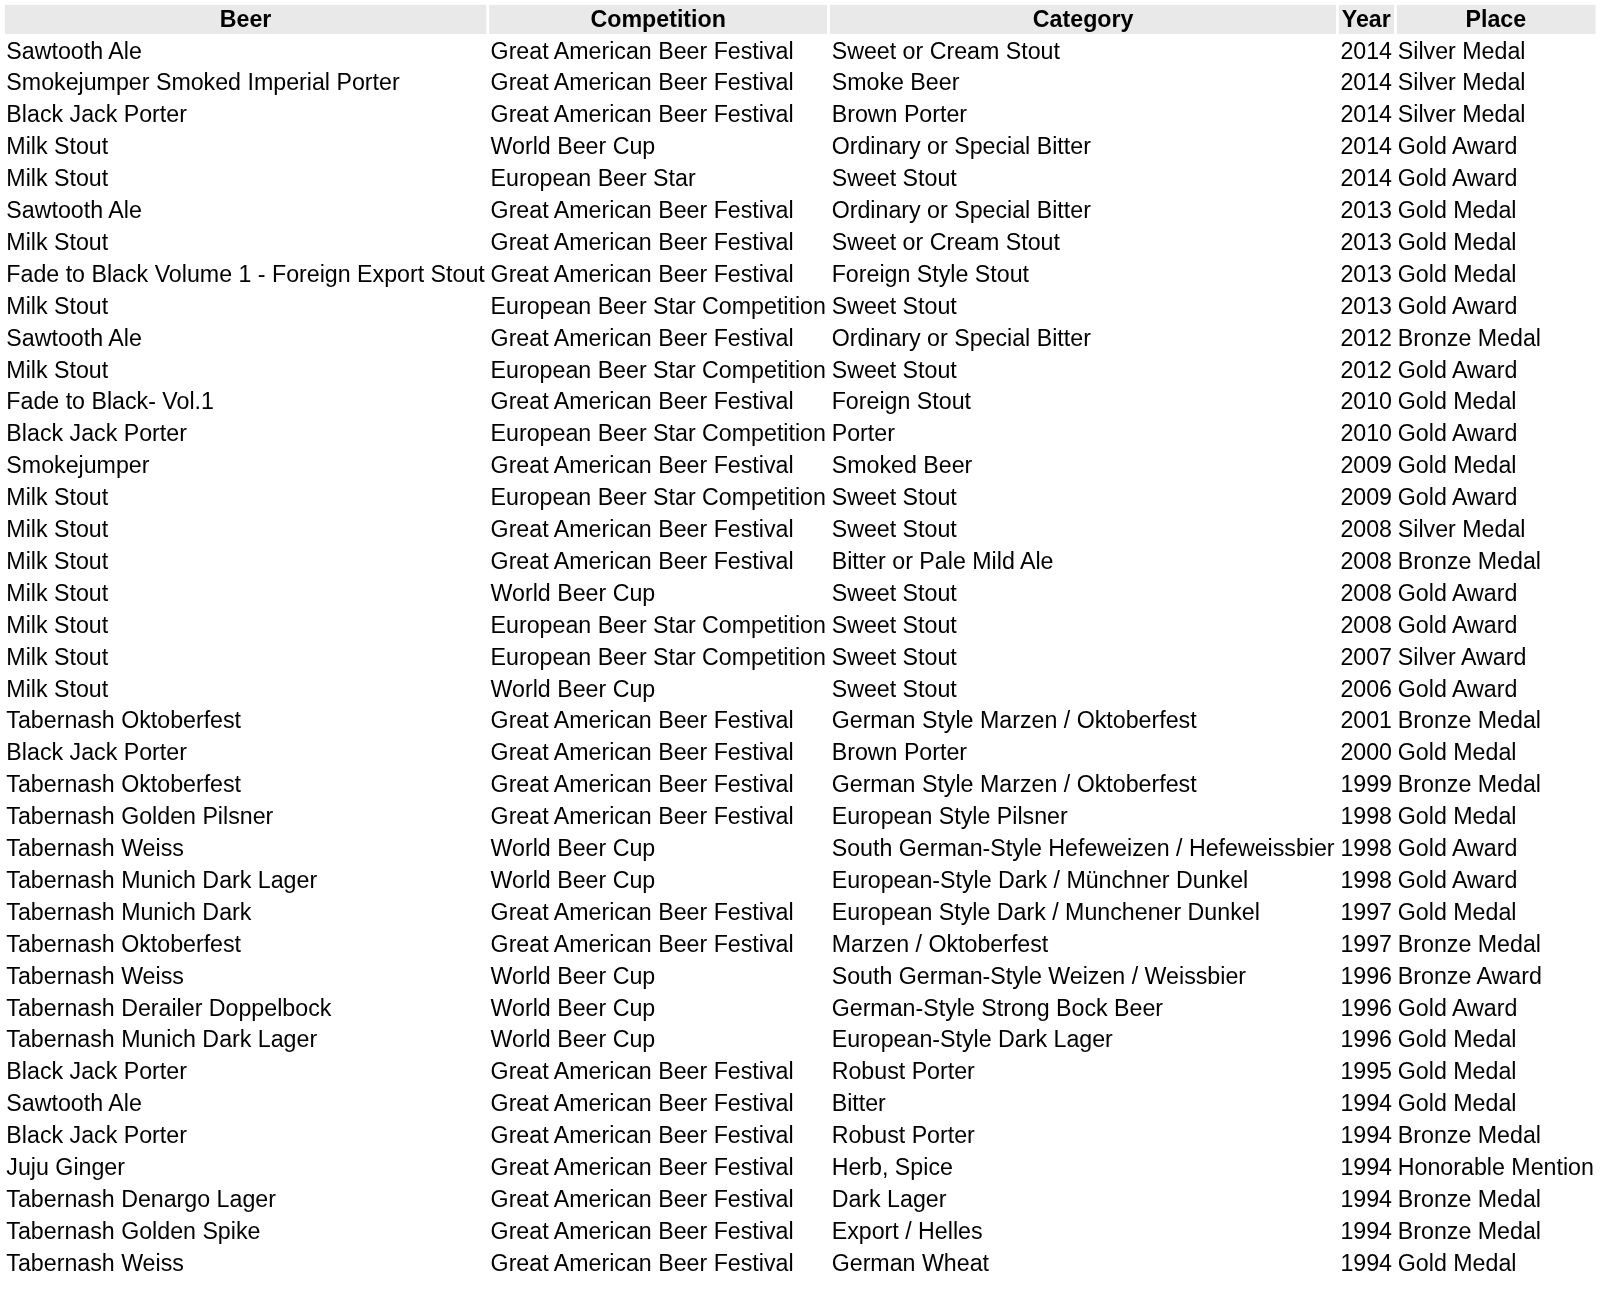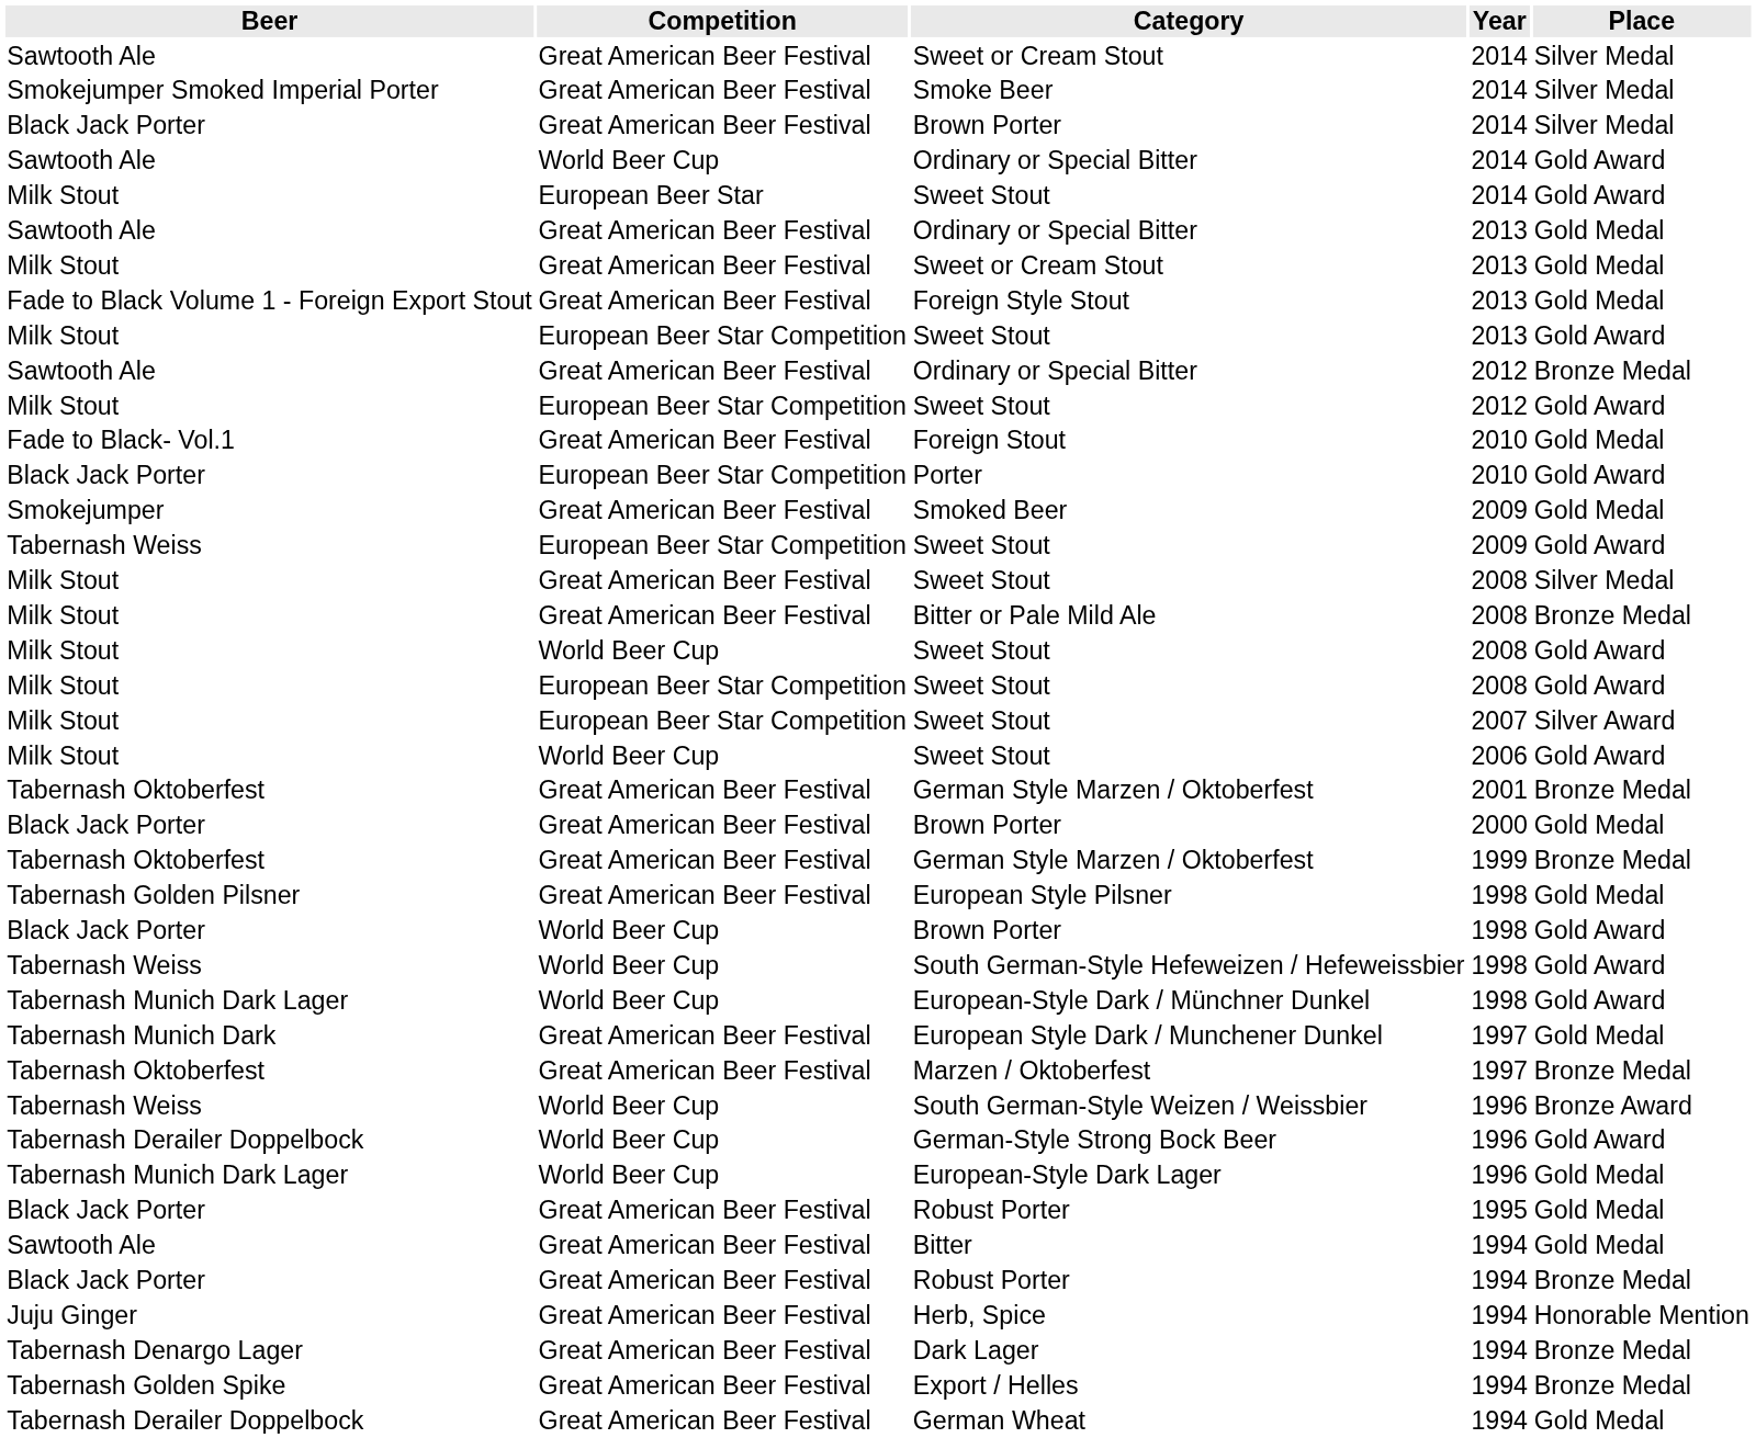Ordinary or Special Bitter / 2014 | Beer: Milk Stout -> Sawtooth Ale
Sweet Stout / 2009 | Beer: Milk Stout -> Tabernash Weiss
+ row: Black Jack Porter | World Beer Cup | Brown Porter | 1998 | Gold Award
German Wheat | Beer: Tabernash Weiss -> Tabernash Derailer Doppelbock
